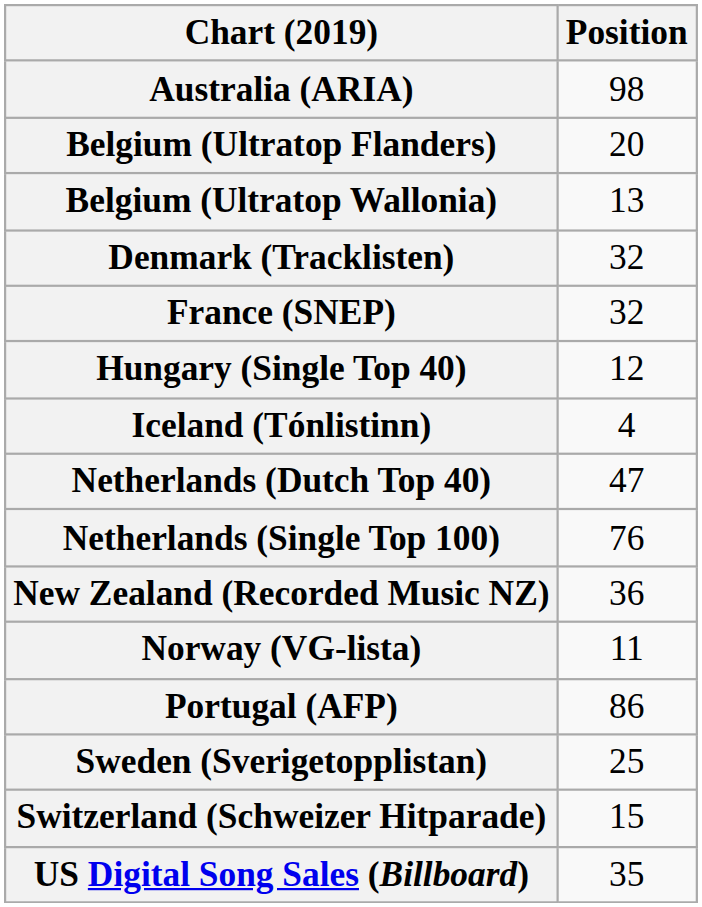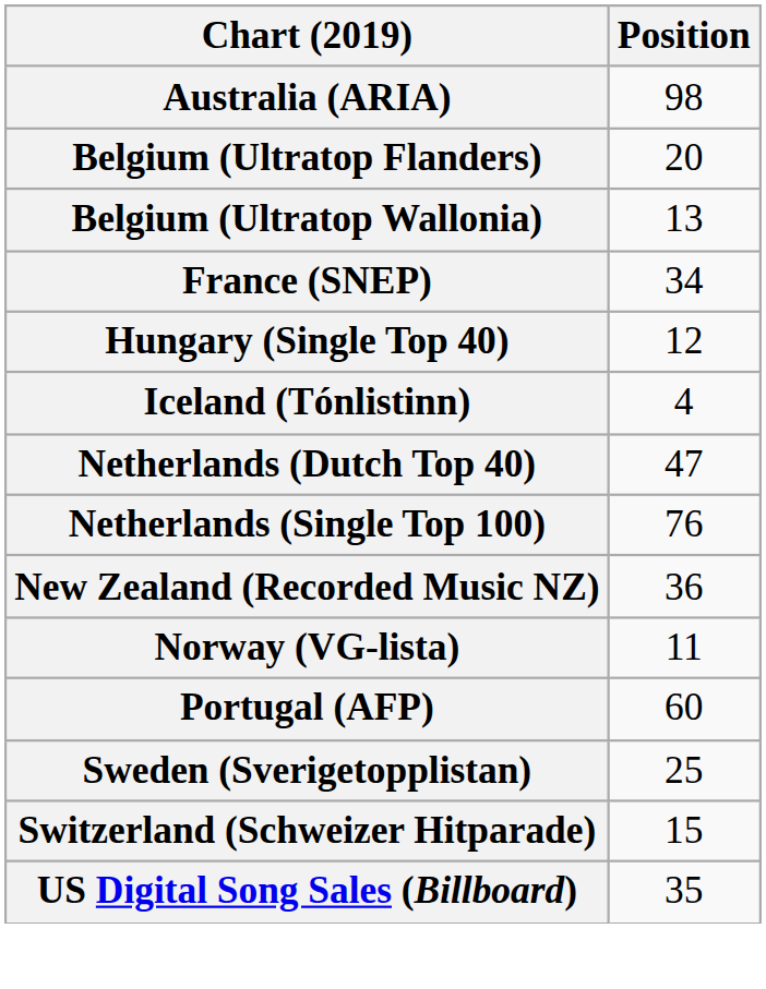- row: Denmark (Tracklisten) | 32
France (SNEP) | Position: 32 -> 34
Portugal (AFP) | Position: 86 -> 60
